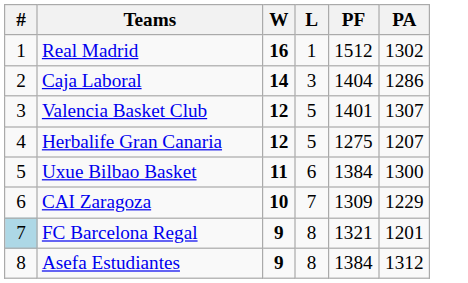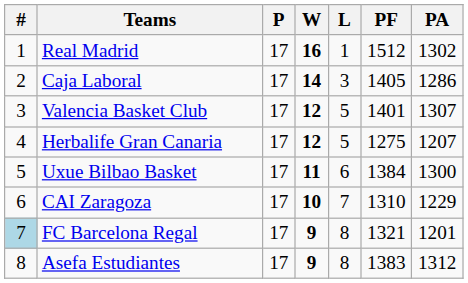+ column: P | 17 | 17 | 17 | 17 | 17 | 17 | 17 | 17
Caja Laboral | PF: 1404 -> 1405
CAI Zaragoza | PF: 1309 -> 1310
Asefa Estudiantes | PF: 1384 -> 1383
